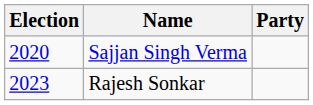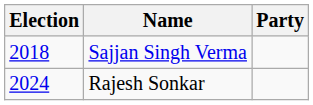Sajjan Singh Verma | Election: 2020 -> 2018
Rajesh Sonkar | Election: 2023 -> 2024
